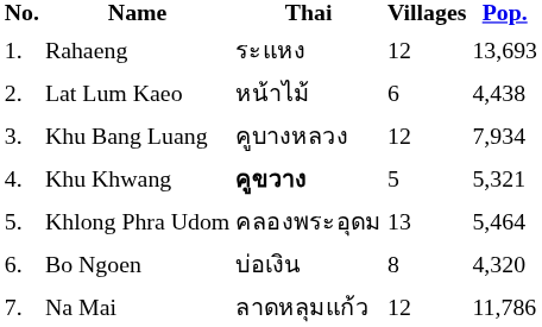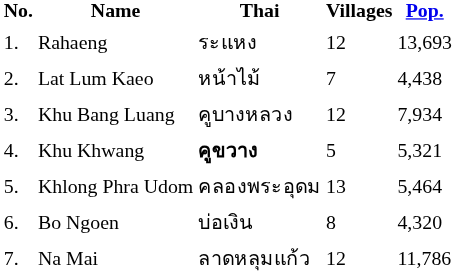Lat Lum Kaeo | Villages: 6 -> 7
